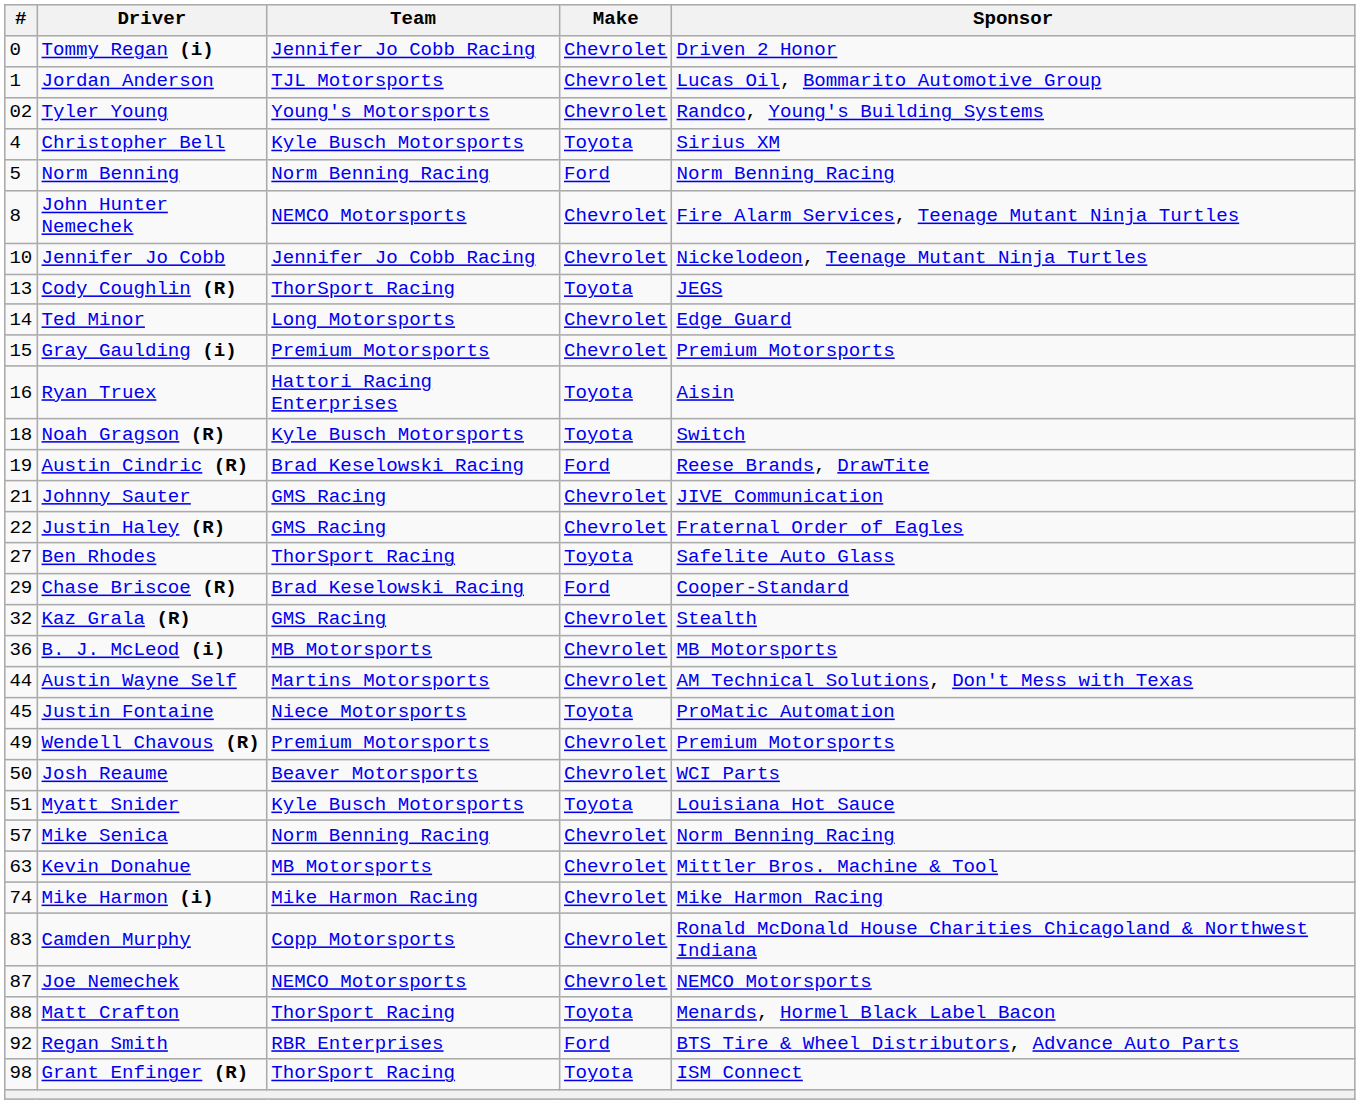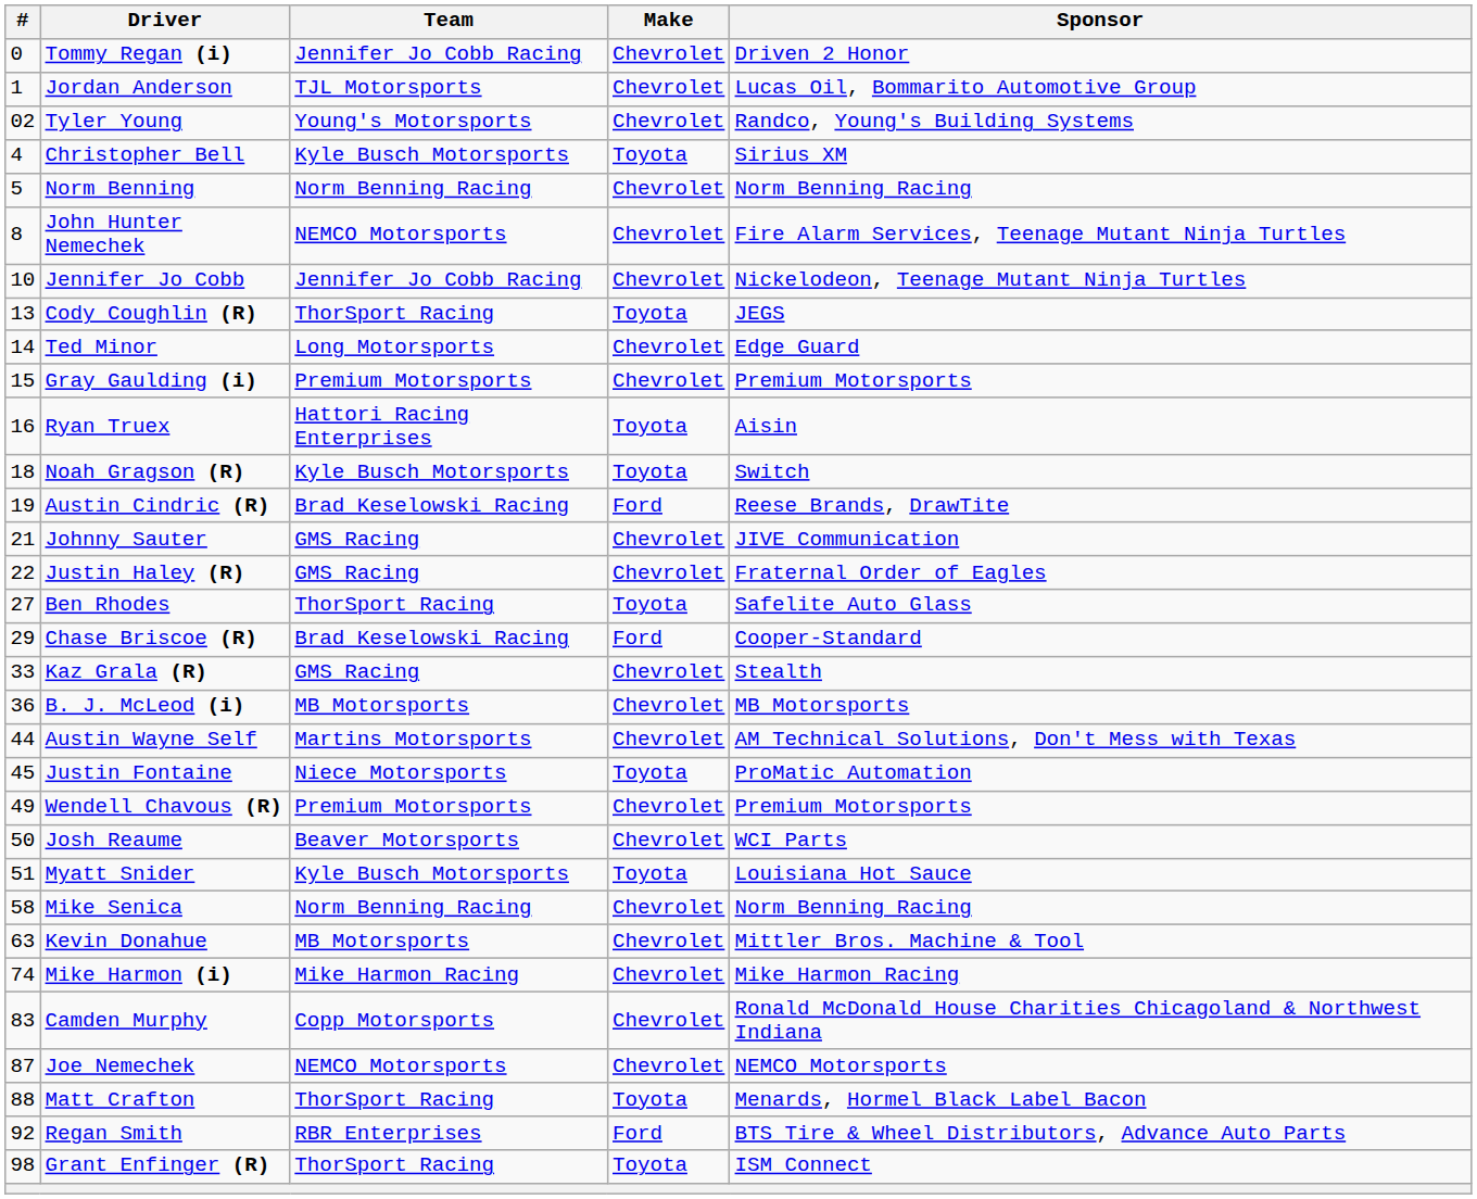Norm Benning | Make: Ford -> Chevrolet
Kaz Grala (R) | #: 32 -> 33
Mike Senica | #: 57 -> 58
